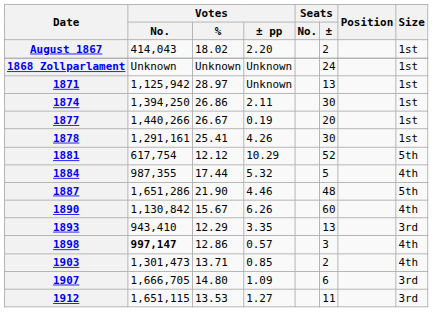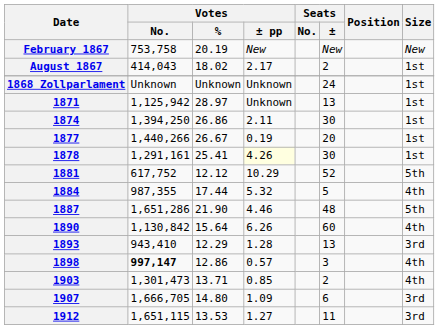+ row: February 1867 | 753,758 | 20.19 | New | New | New
August 1867 | Votes / ± pp: 2.20 -> 2.17
1878 | Votes / ± pp: no background -> lightyellow background
1881 | Votes / No.: 617,754 -> 617,752
1890 | Votes / %: 15.67 -> 15.64
1893 | Votes / ± pp: 3.35 -> 1.28
